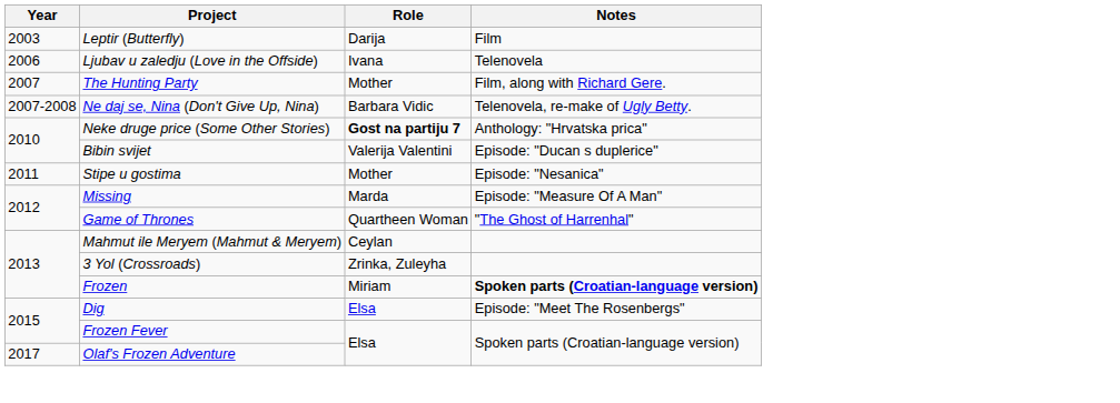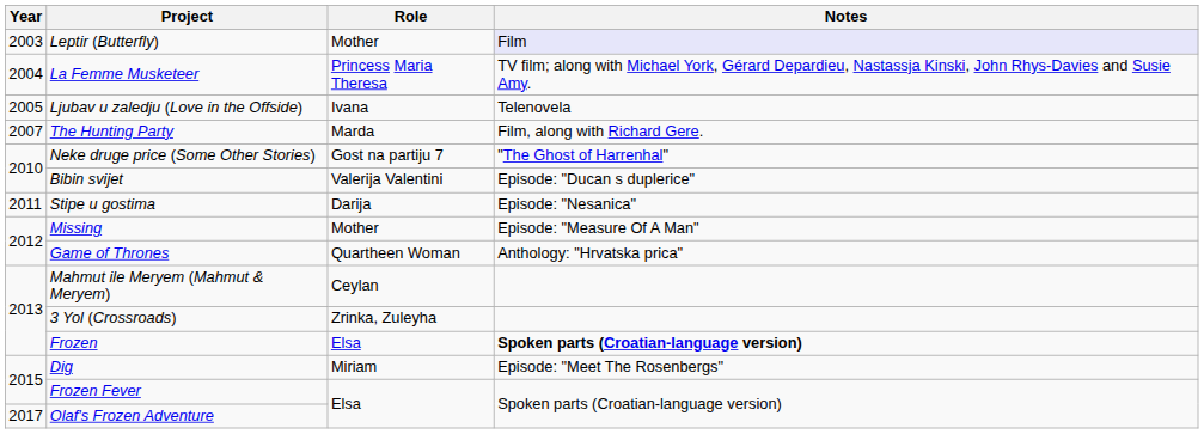Leptir (Butterfly) | Role: Darija -> Mother
Leptir (Butterfly) | Notes: no background -> lavender background
+ row: 2004 | La Femme Musketeer | Princess Maria Theresa | TV film; along with Michael York, Gérard Depardieu, Nastassja Kinski, John Rhys-Davies and Susie Amy.
Ljubav u zaledju (Love in the Offside) | Year: 2006 -> 2005
The Hunting Party | Role: Mother -> Marda
- row: 2007-2008 | Ne daj se, Nina (Don't Give Up, Nina) | Barbara Vidic | Telenovela, re-make of Ugly Betty.
Neke druge price (Some Other Stories) | Role: bold -> normal
Neke druge price (Some Other Stories) | Notes: Anthology: "Hrvatska prica" -> "The Ghost of Harrenhal"
Stipe u gostima | Role: Mother -> Darija
Missing | Role: Marda -> Mother
Game of Thrones | Notes: "The Ghost of Harrenhal" -> Anthology: "Hrvatska prica"
Frozen | Role: Miriam -> Elsa
Dig | Role: Elsa -> Miriam
